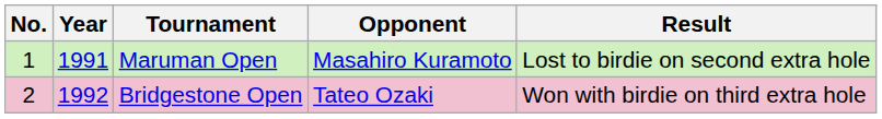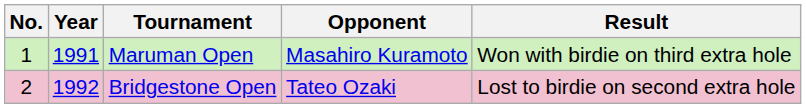Maruman Open | Result: Lost to birdie on second extra hole -> Won with birdie on third extra hole
Bridgestone Open | Result: Won with birdie on third extra hole -> Lost to birdie on second extra hole
